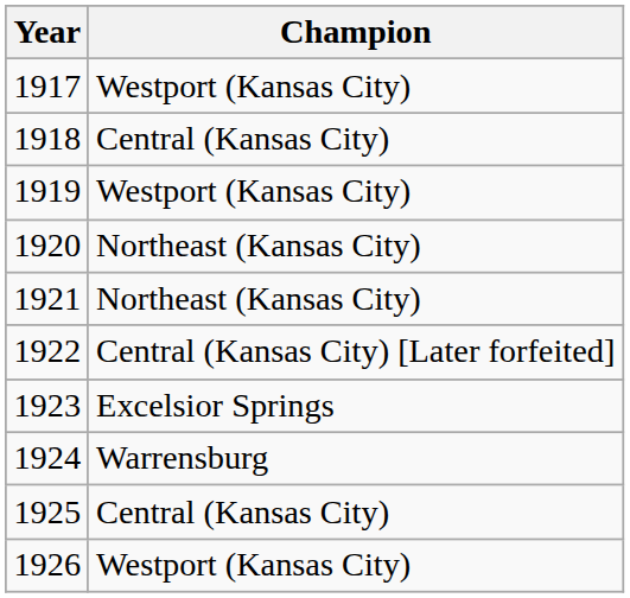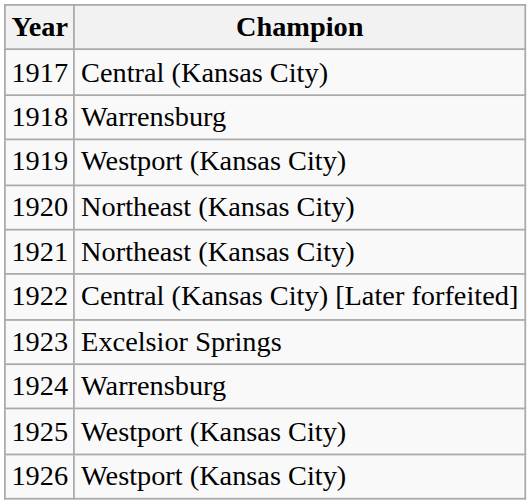1917 | Champion: Westport (Kansas City) -> Central (Kansas City)
1918 | Champion: Central (Kansas City) -> Warrensburg
1925 | Champion: Central (Kansas City) -> Westport (Kansas City)
